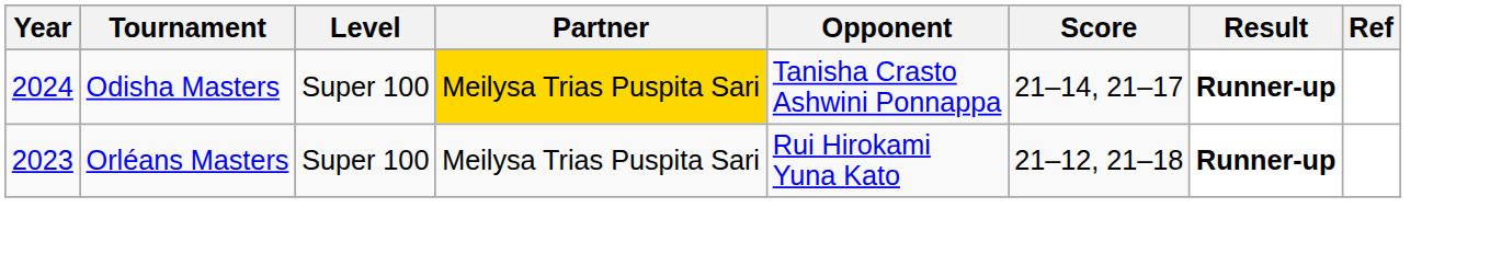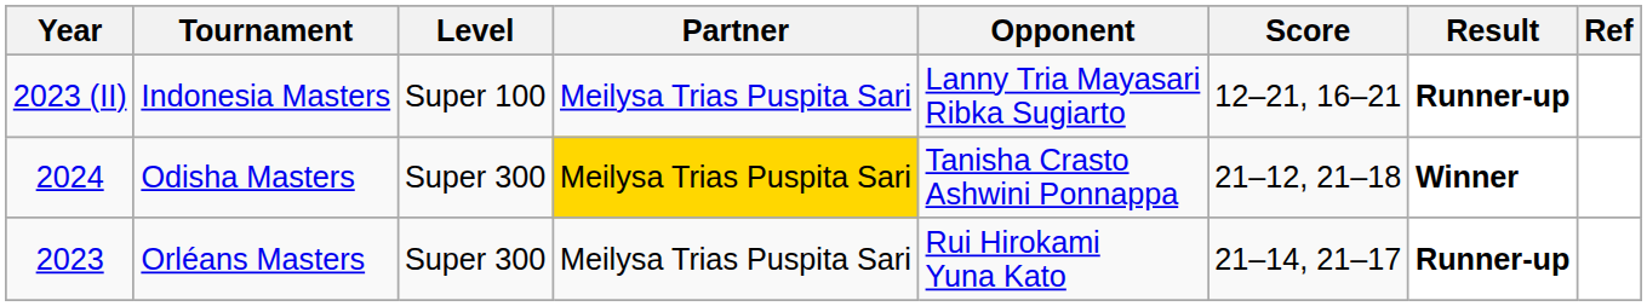+ row: 2023 (II) | Indonesia Masters | Super 100 | Meilysa Trias Puspita Sari | Lanny Tria Mayasari Ribka Sugiarto | 12–21, 16–21 | Runner-up
Odisha Masters | Level: Super 100 -> Super 300
Odisha Masters | Score: 21–14, 21–17 -> 21–12, 21–18
Odisha Masters | Result: Runner-up -> Winner
Orléans Masters | Level: Super 100 -> Super 300
Orléans Masters | Score: 21–12, 21–18 -> 21–14, 21–17
